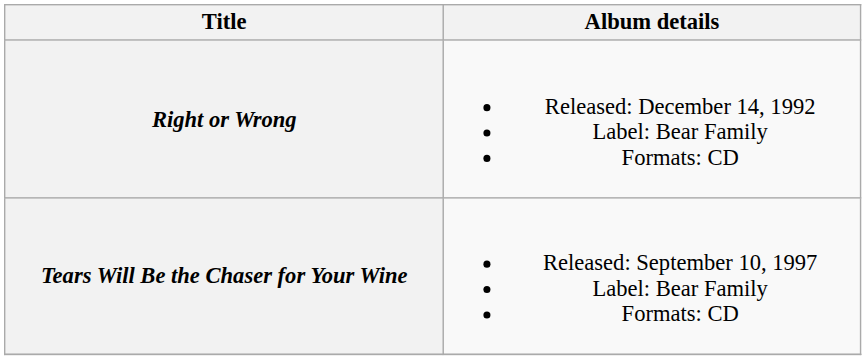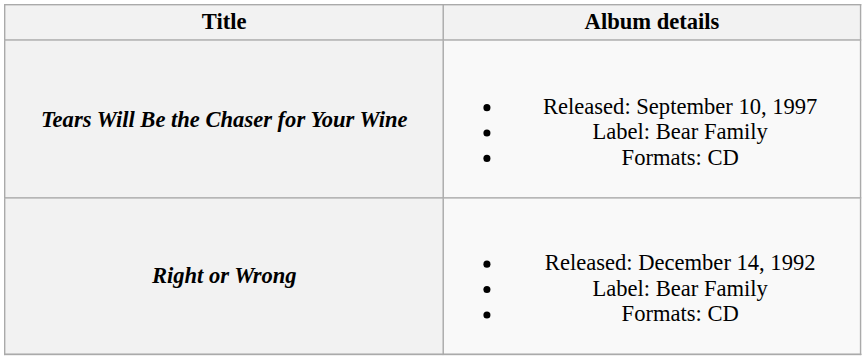rows swapped: Right or Wrong <-> Tears Will Be the Chaser for Your Wine
